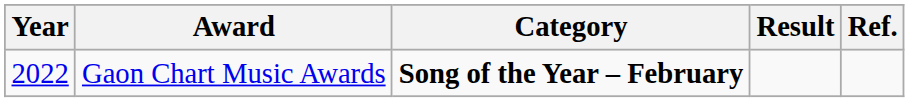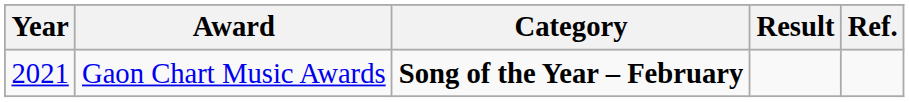Gaon Chart Music Awards | Year: 2022 -> 2021
